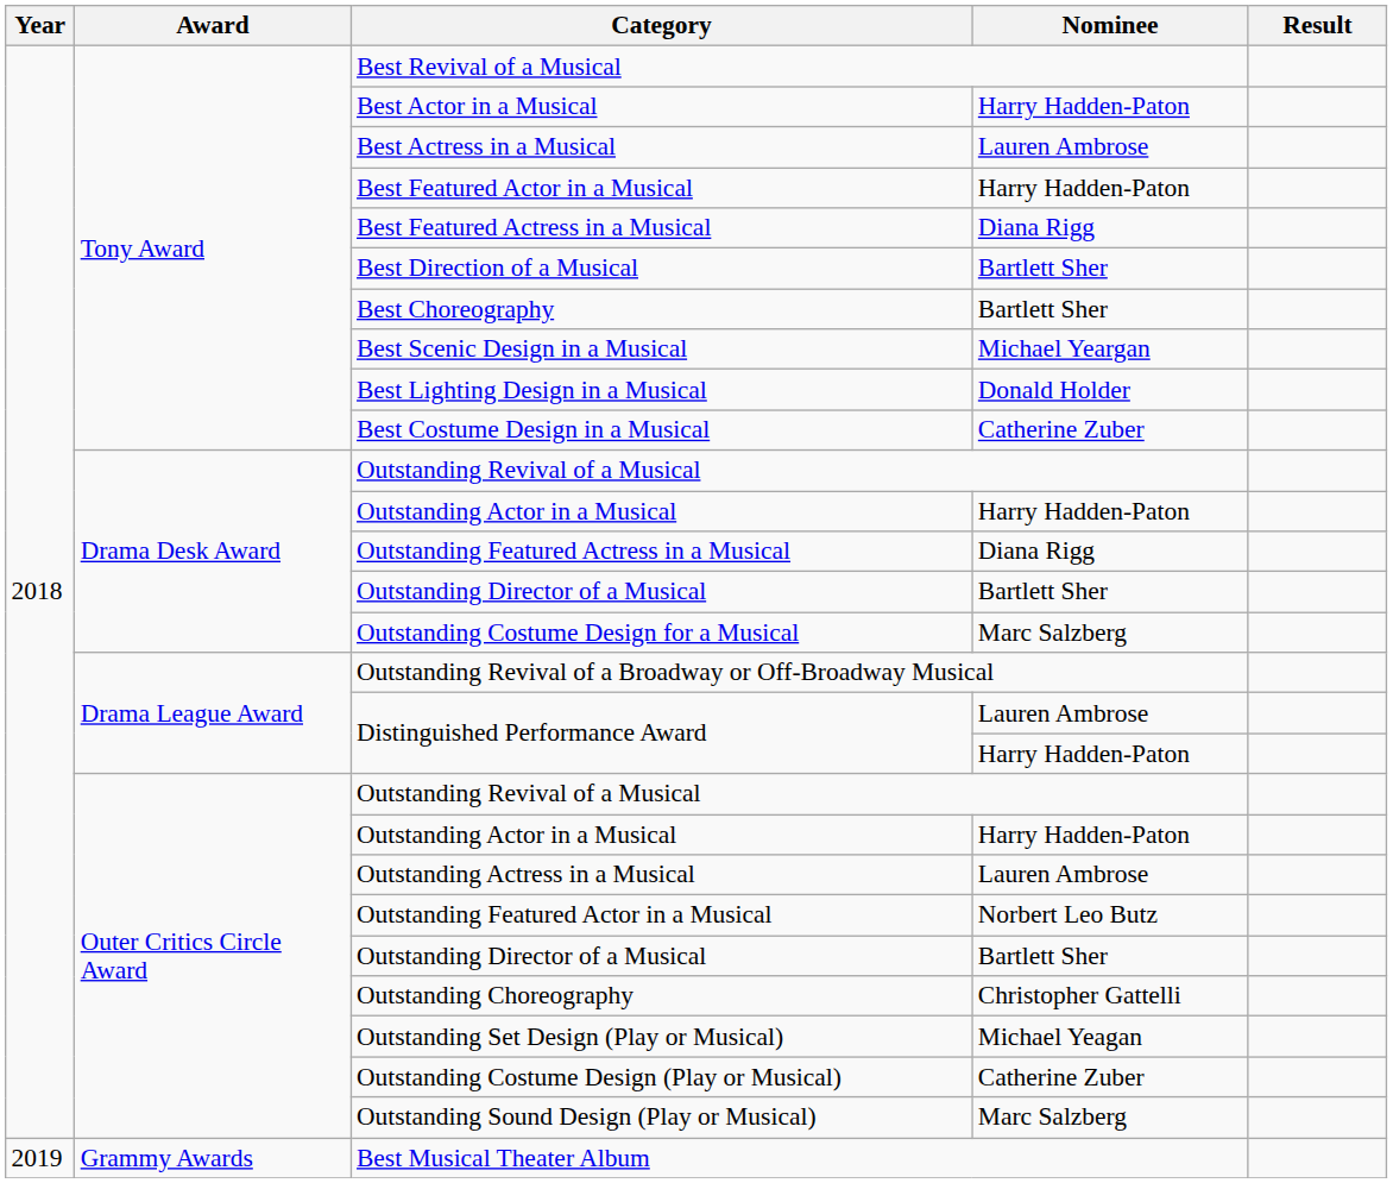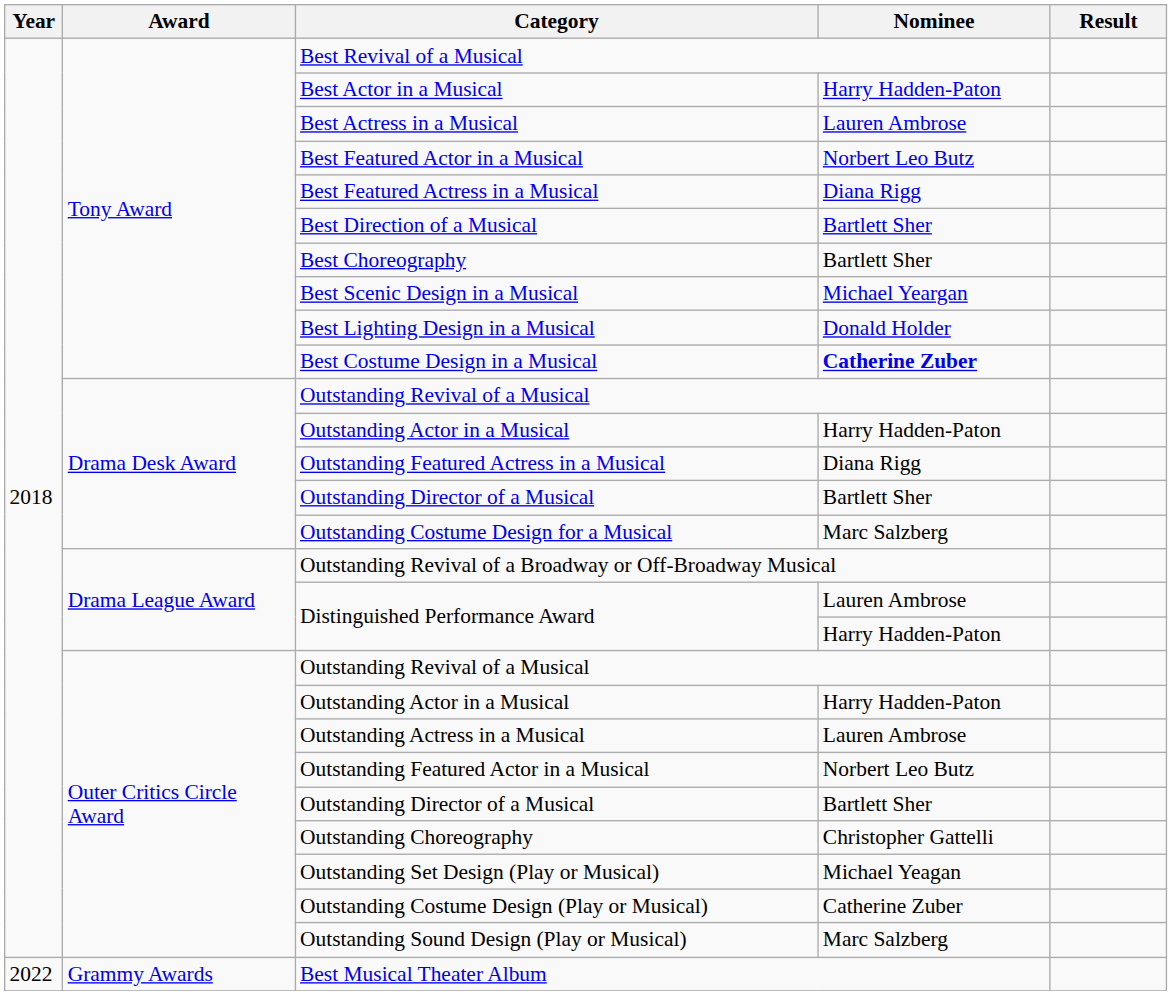Best Featured Actor in a Musical | Nominee: Harry Hadden-Paton -> Norbert Leo Butz
Best Costume Design in a Musical | Nominee: normal -> bold
Best Musical Theater Album | Year: 2019 -> 2022
